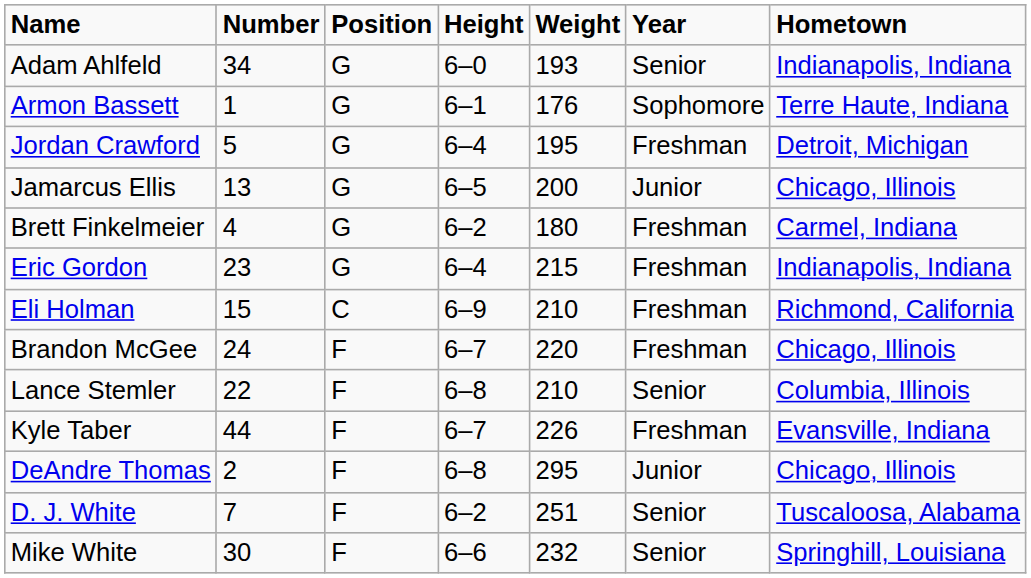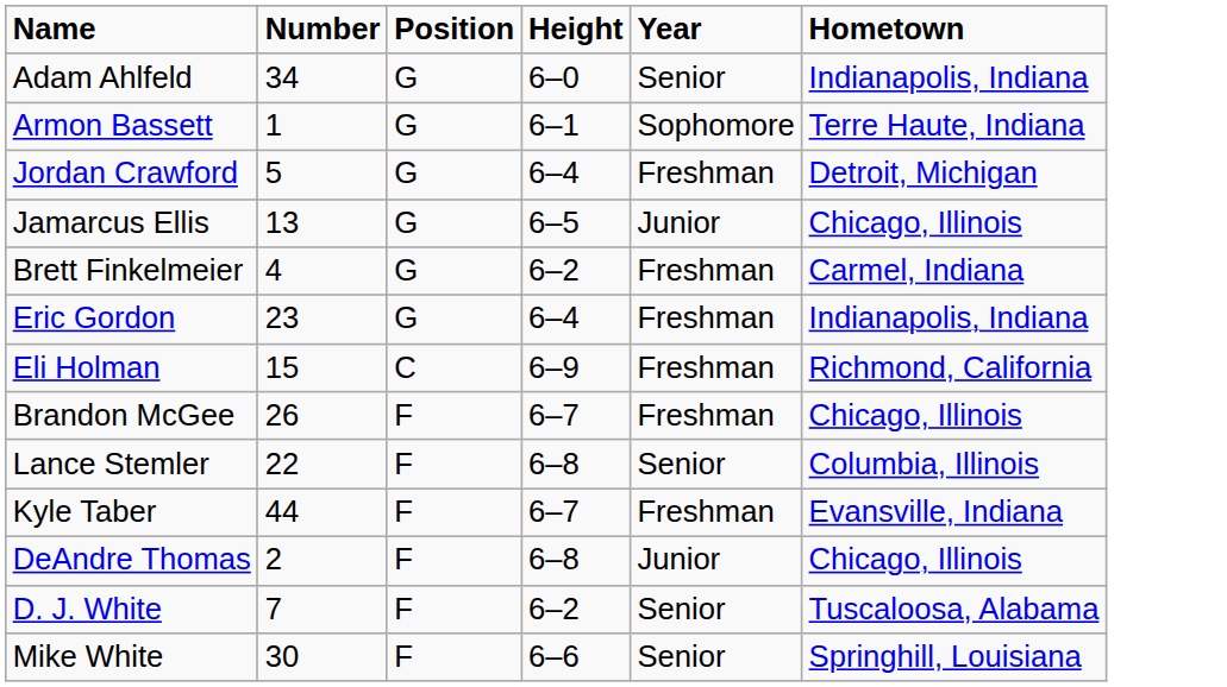- column: Weight | 193 | 176 | 195 | 200 | 180 | 215 | 210 | 220 | 210 | 226 | 295 | 251 | 232
Brandon McGee | Number: 24 -> 26
